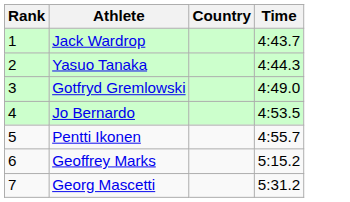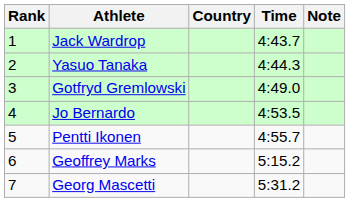+ column: Note
